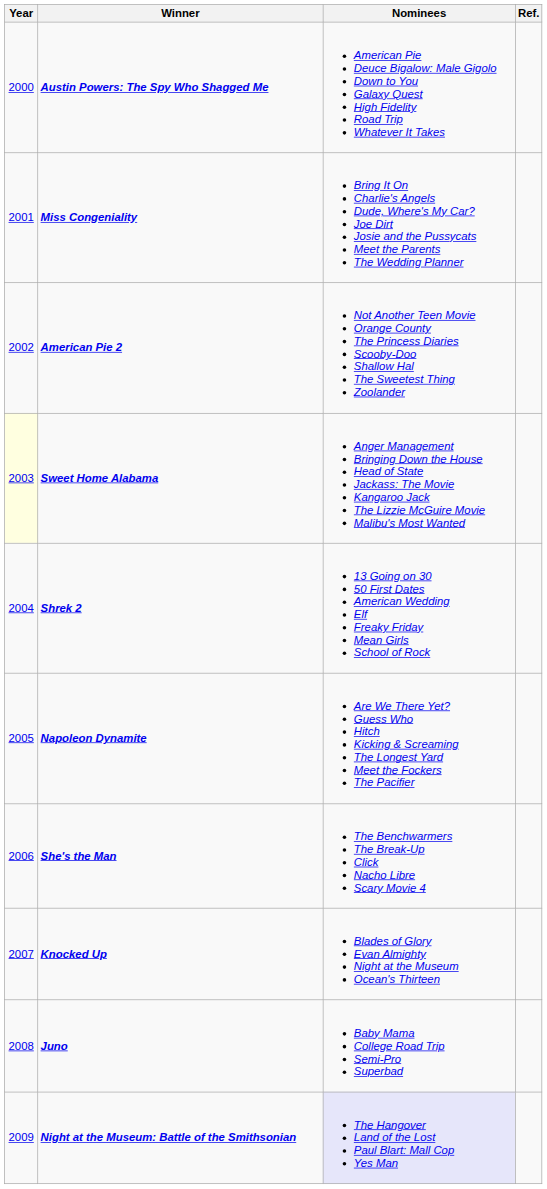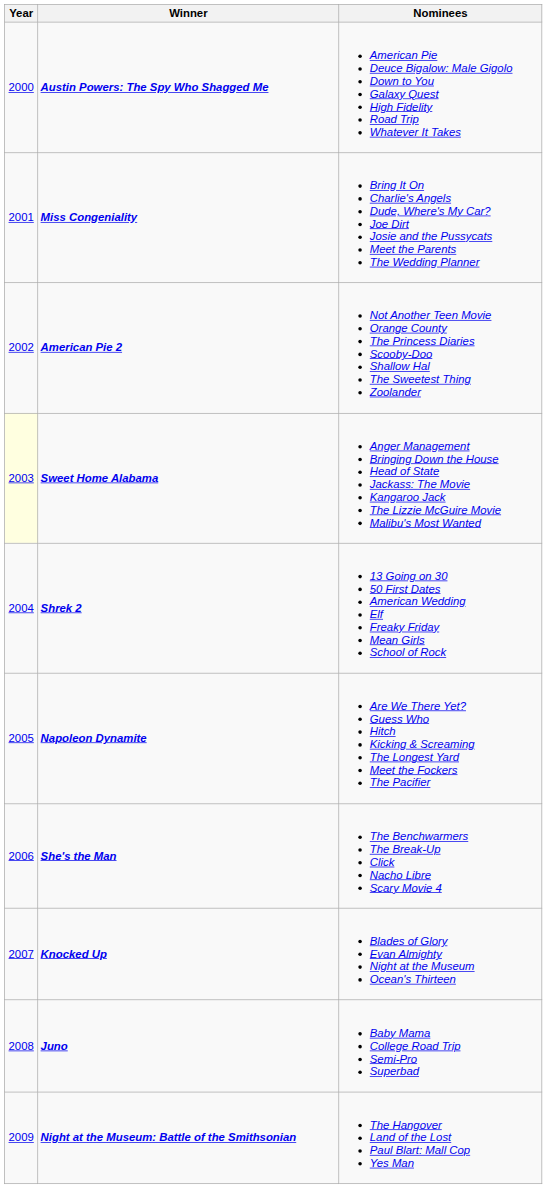- column: Ref.
Night at the Museum: Battle of the Smithsonian | Nominees: lavender background -> no background
